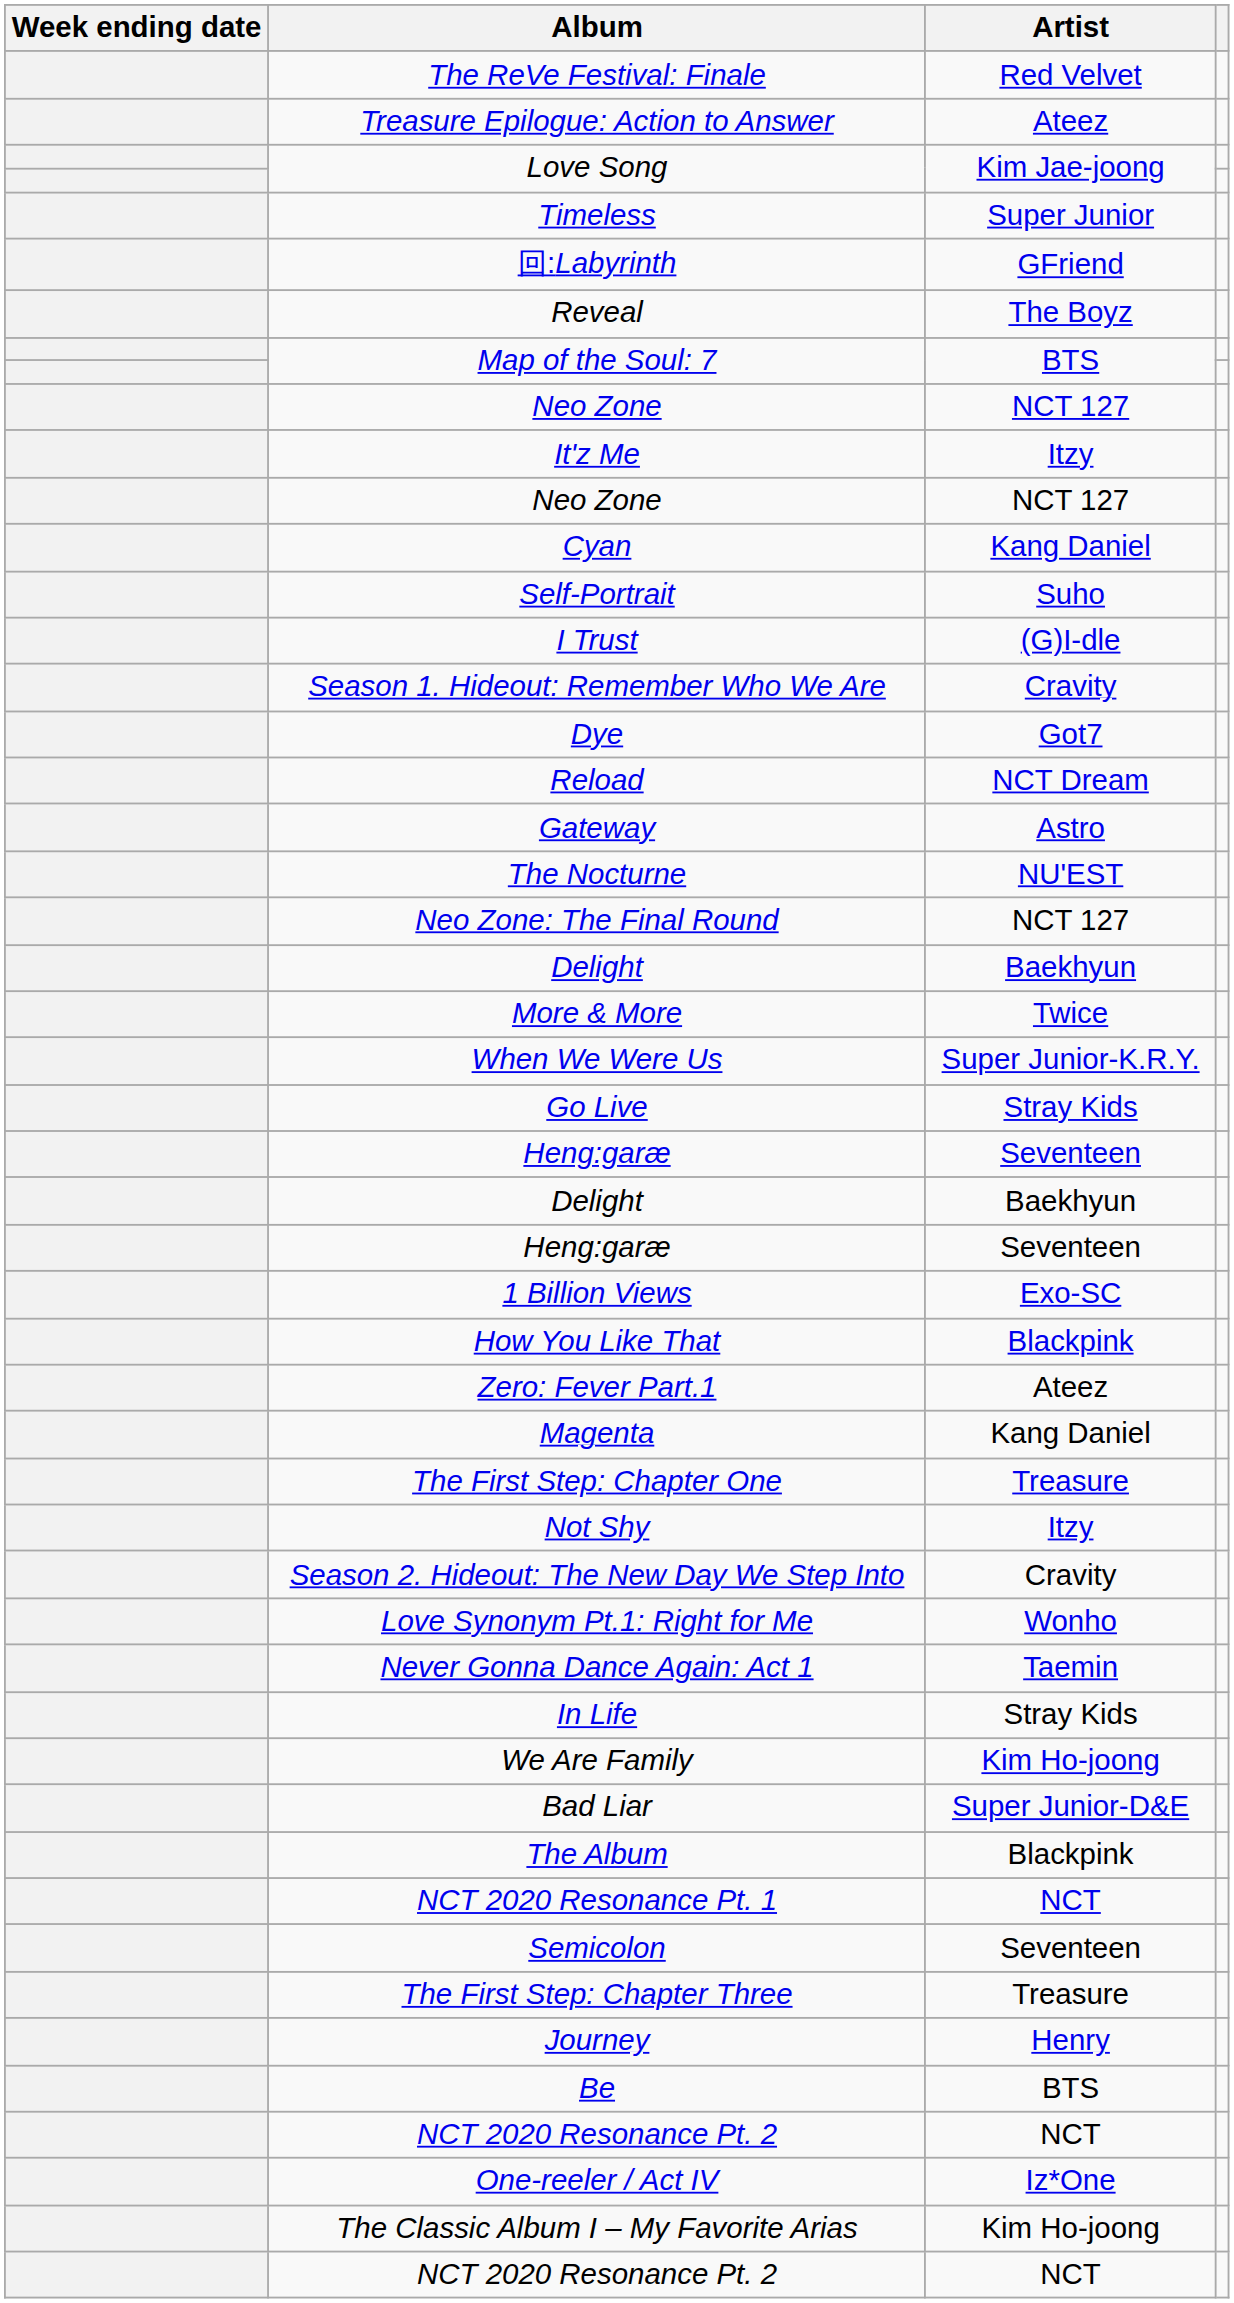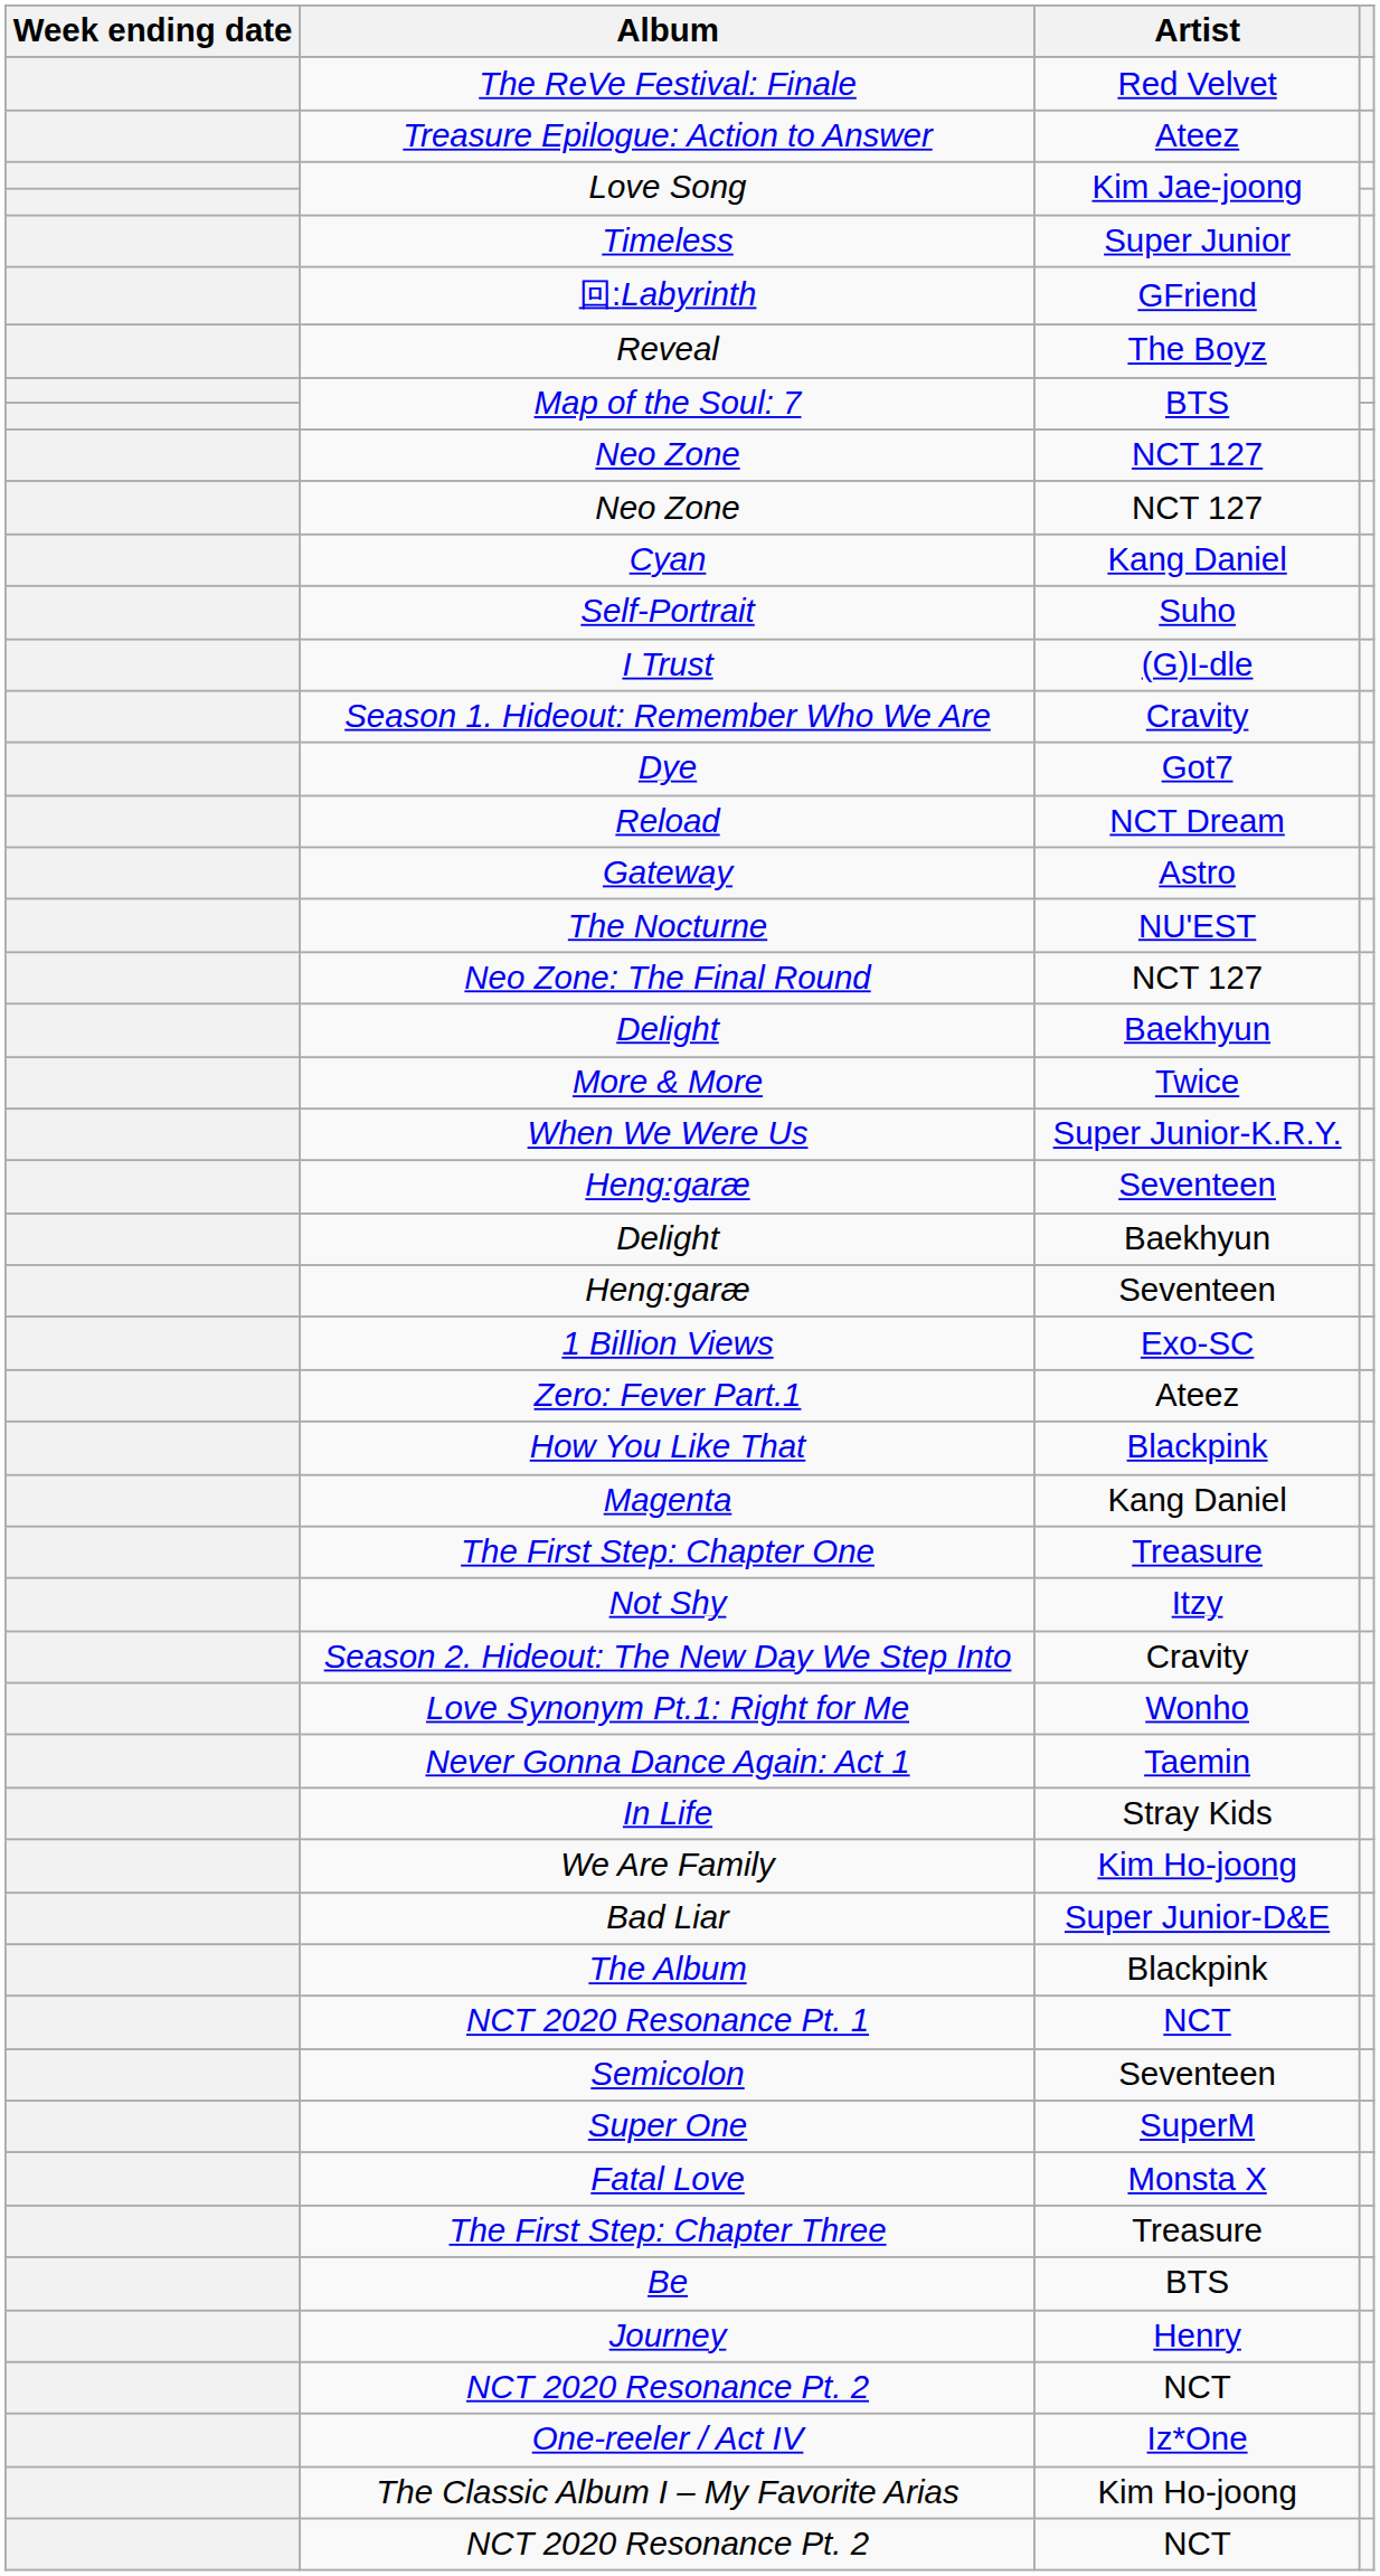- row: It'z Me | Itzy
- row: Go Live | Stray Kids
rows swapped: How You Like That <-> Zero: Fever Part.1
+ row: Super One | SuperM
+ row: Fatal Love | Monsta X
rows swapped: Be <-> Journey
